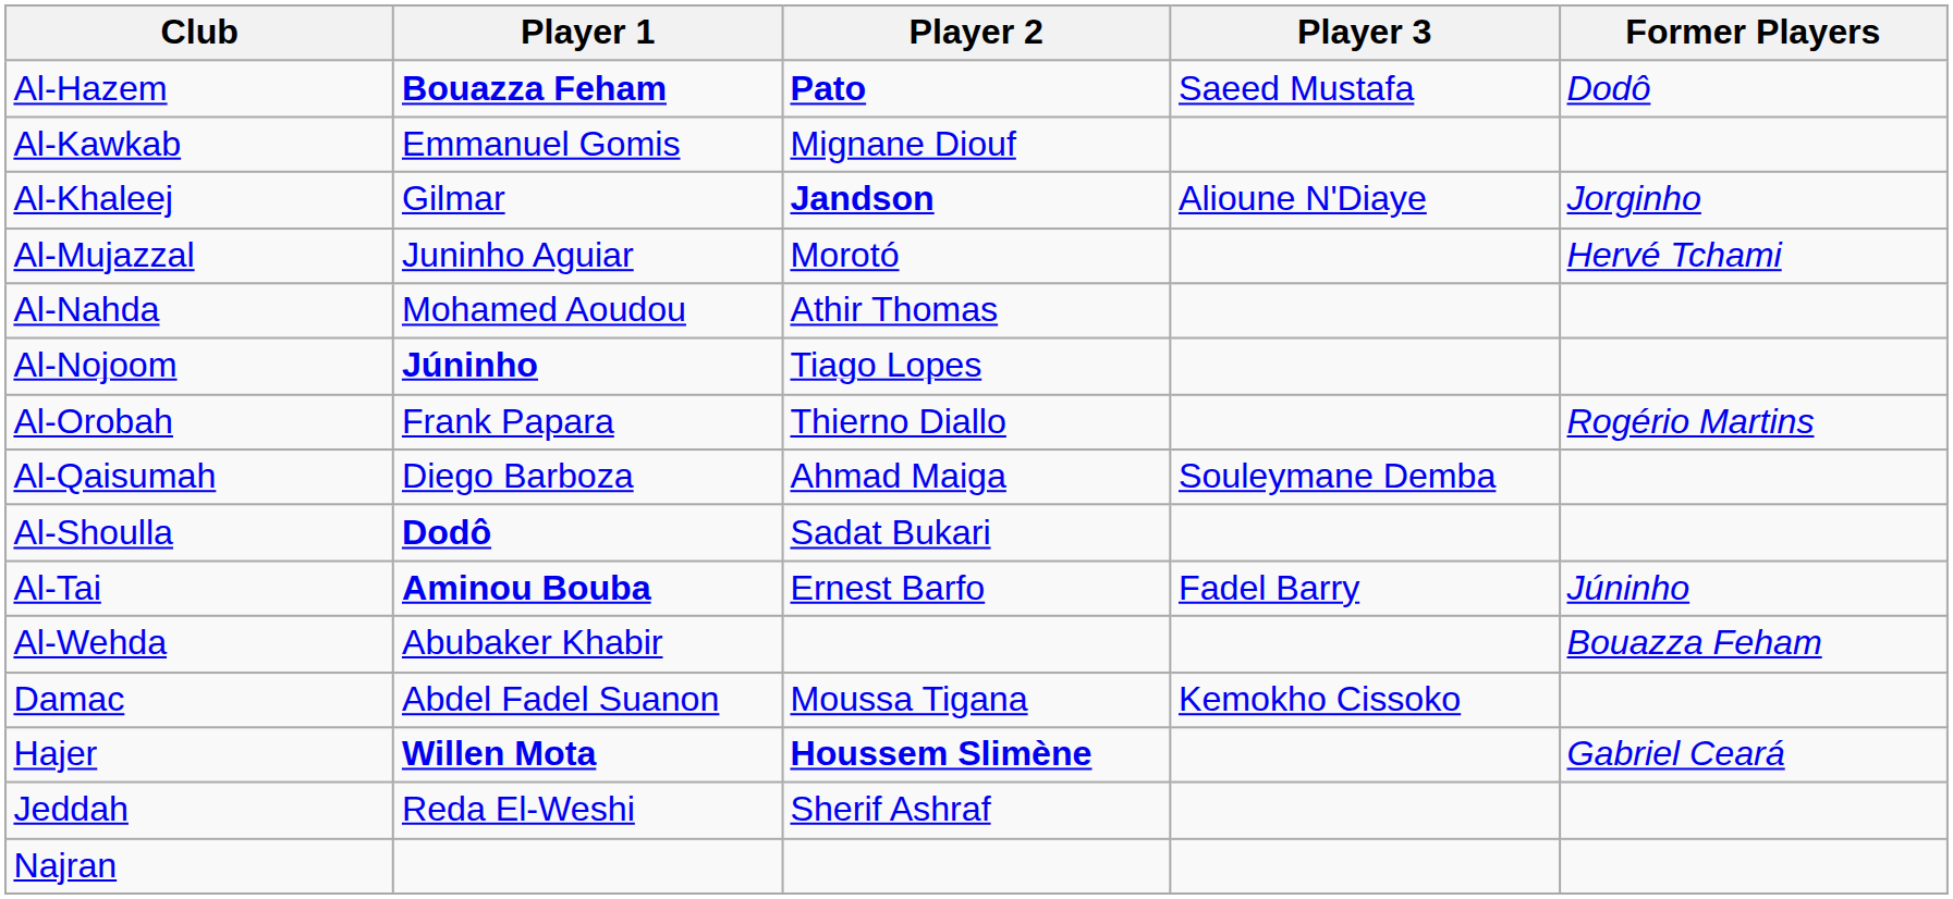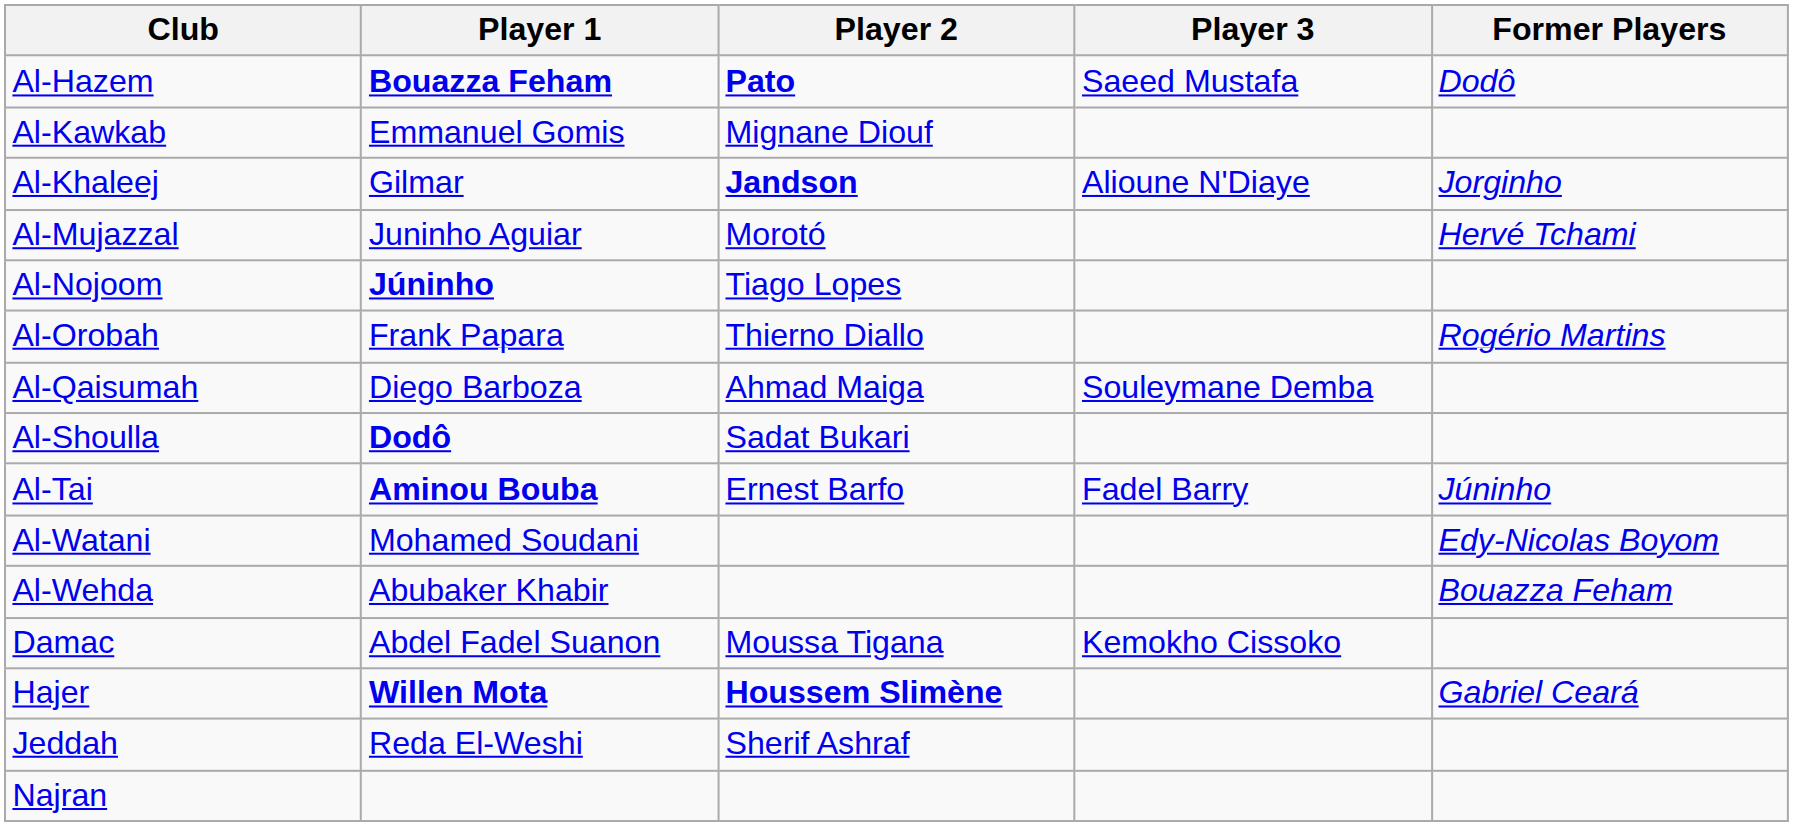- row: Al-Nahda | Mohamed Aoudou | Athir Thomas
+ row: Al-Watani | Mohamed Soudani | Edy-Nicolas Boyom
